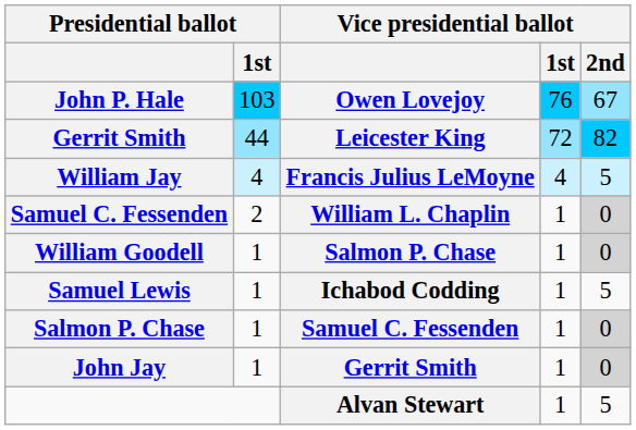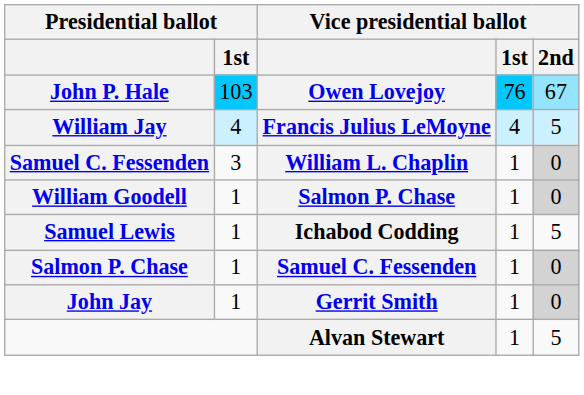- row: Gerrit Smith | 44 | Leicester King | 72 | 82
William L. Chaplin | Presidential ballot / 1st: 2 -> 3
